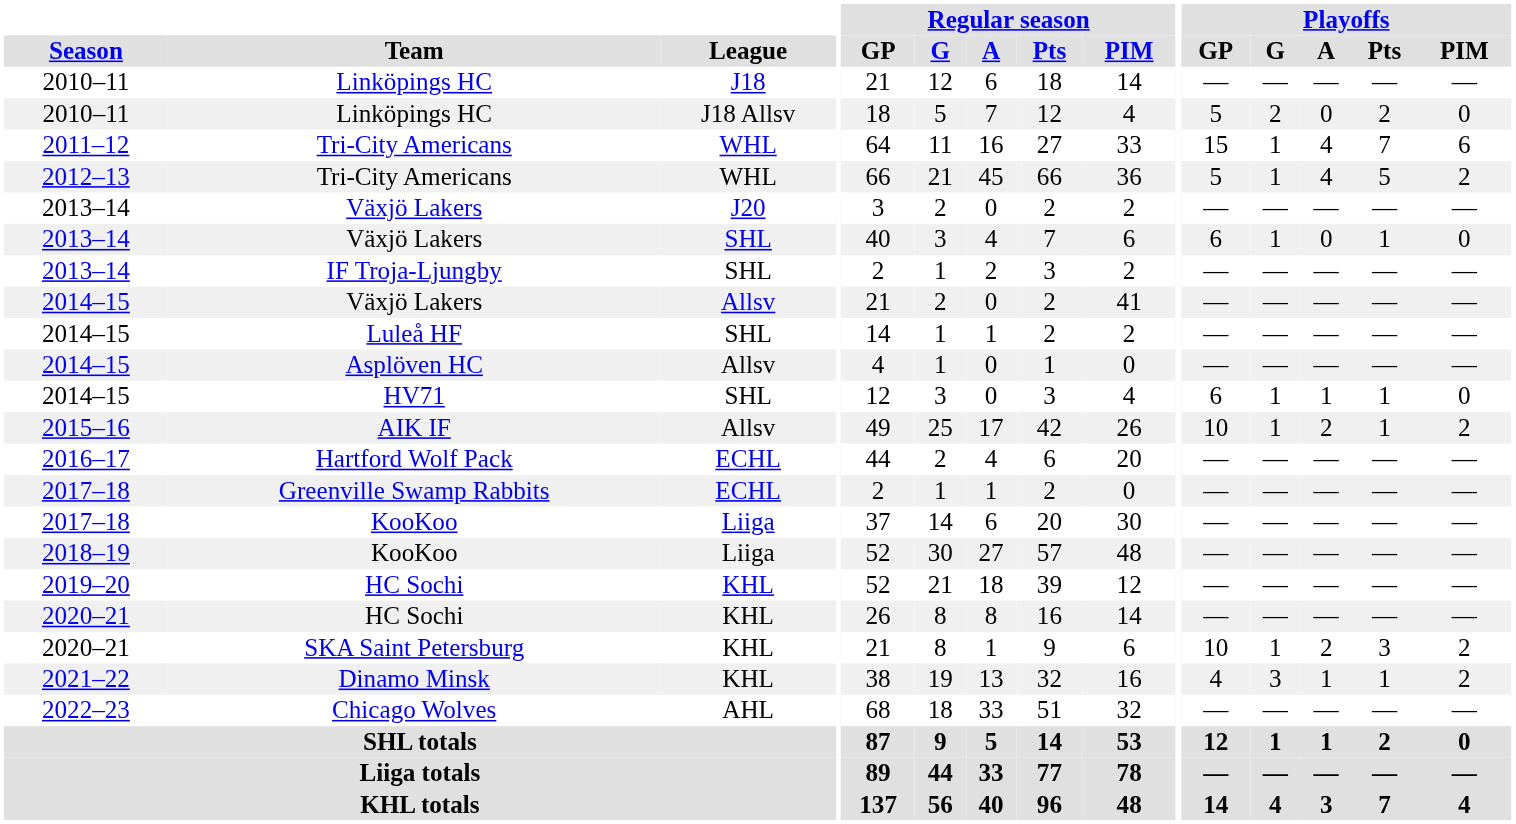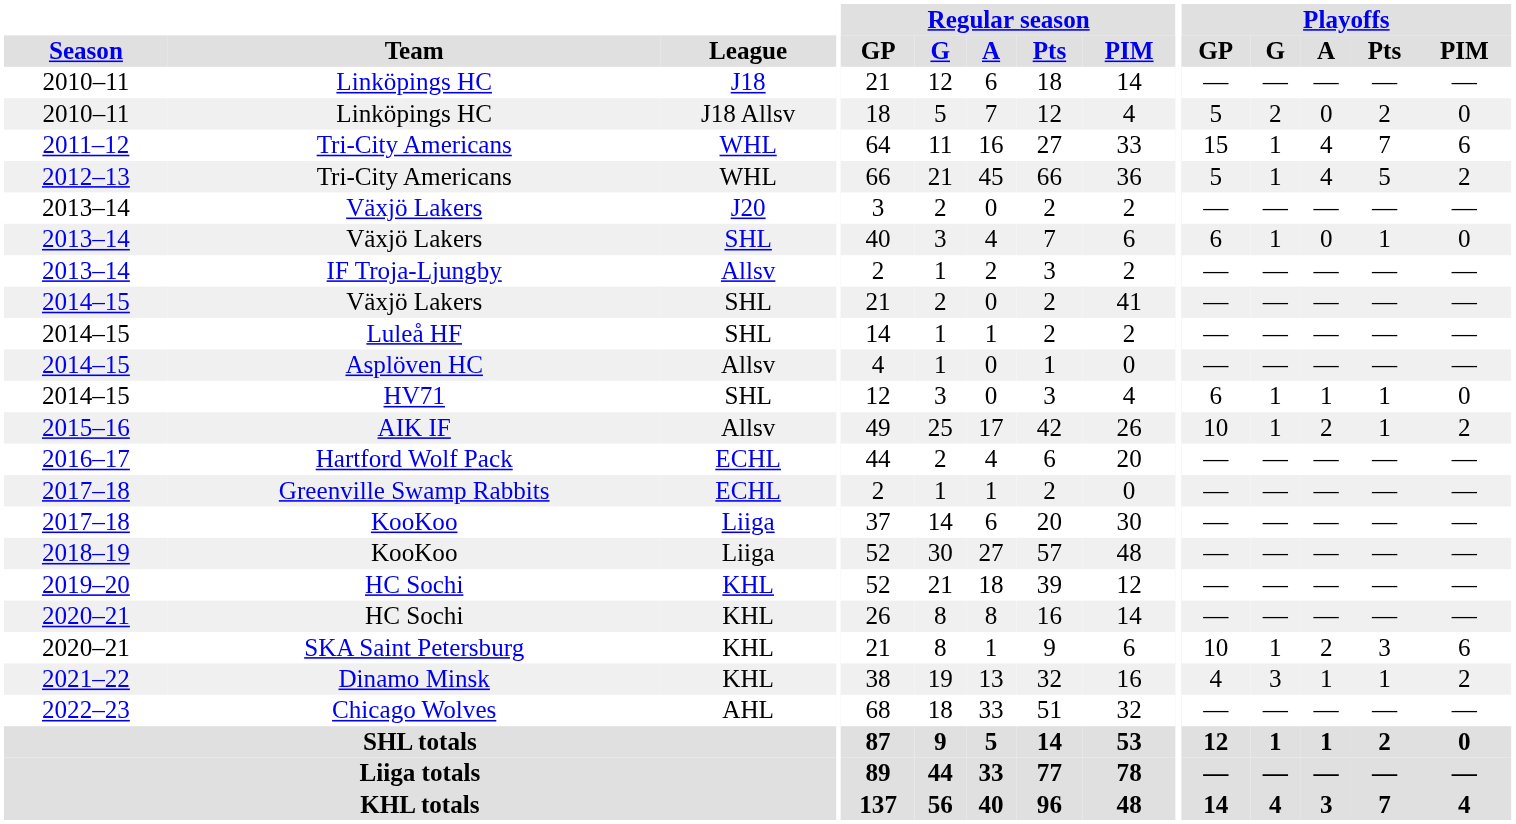IF Troja-Ljungby | League: SHL -> Allsv
2014–15 / Växjö Lakers | League: Allsv -> SHL
SKA Saint Petersburg | Playoffs / PIM: 2 -> 6
